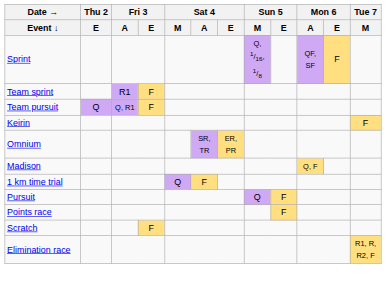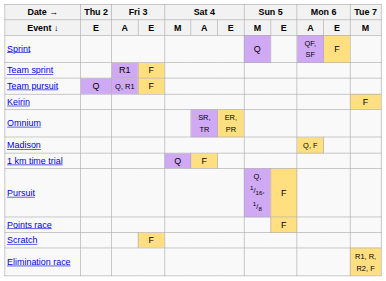Sprint | Sun 5 / M: Q, 1/16, 1/8 -> Q
Pursuit | Sun 5 / M: Q -> Q, 1/16, 1/8
